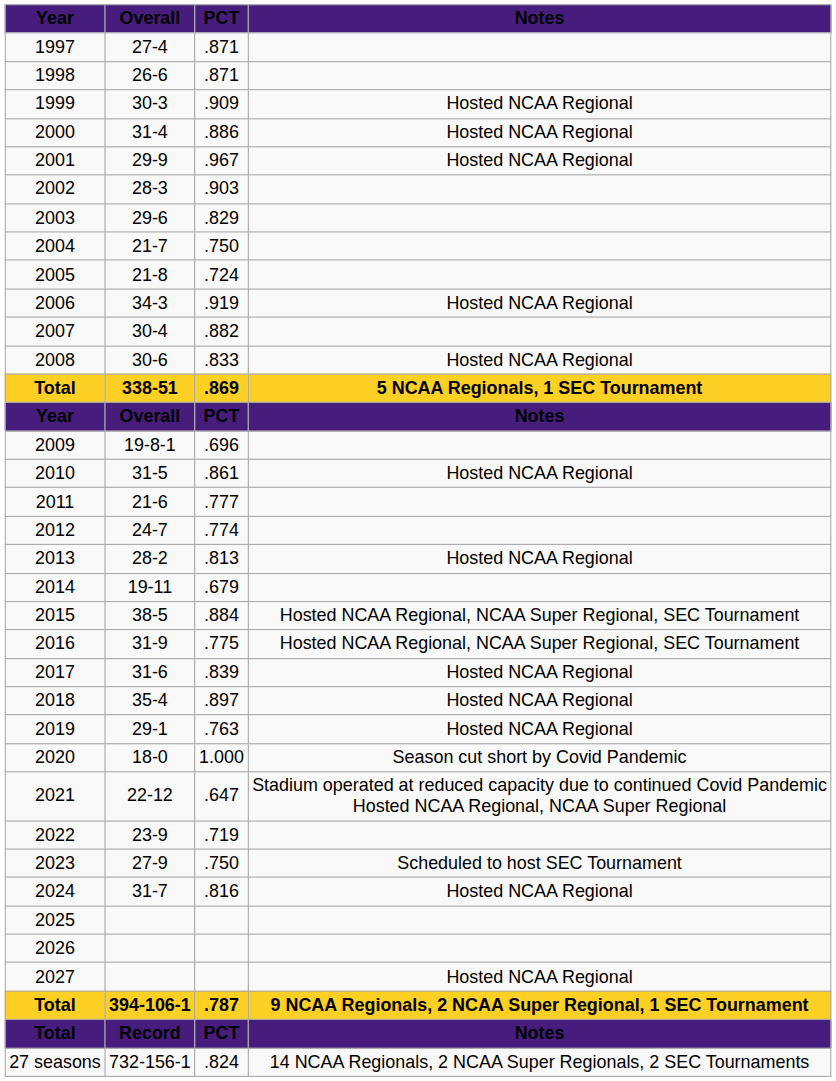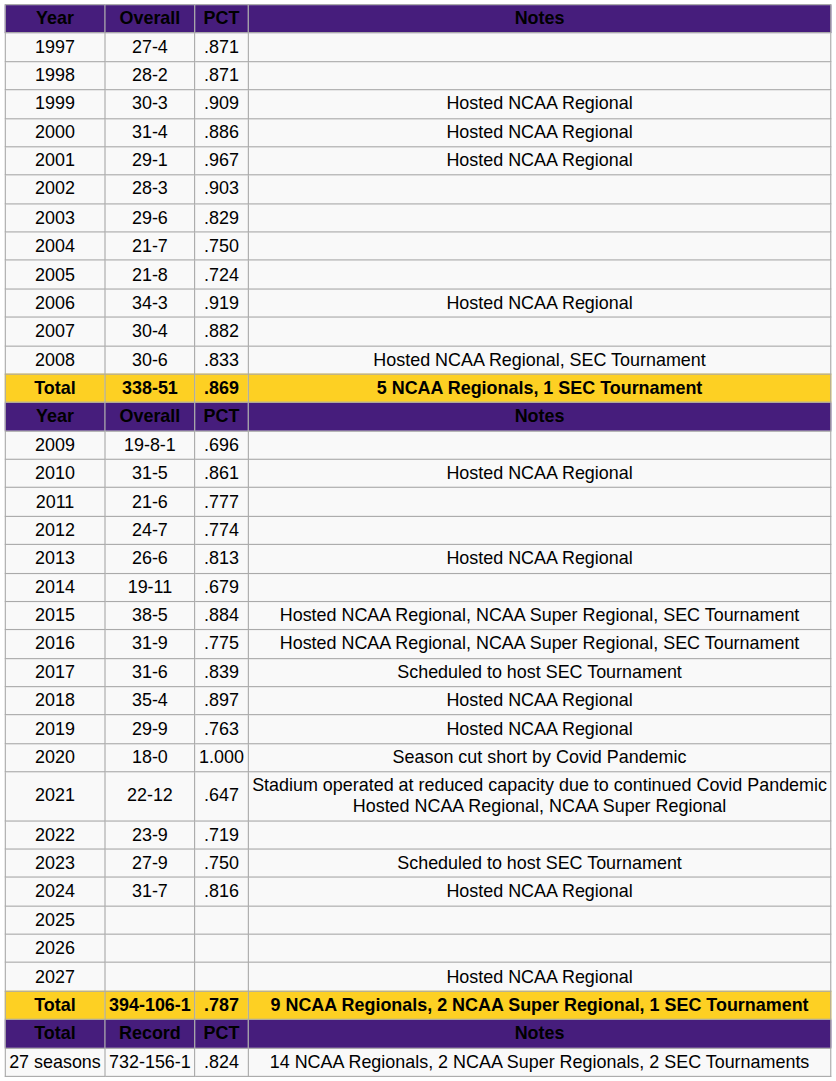1998 | Overall: 26-6 -> 28-2
2001 | Overall: 29-9 -> 29-1
2008 | Notes: Hosted NCAA Regional -> Hosted NCAA Regional, SEC Tournament
2013 | Overall: 28-2 -> 26-6
2017 | Notes: Hosted NCAA Regional -> Scheduled to host SEC Tournament
2019 | Overall: 29-1 -> 29-9
